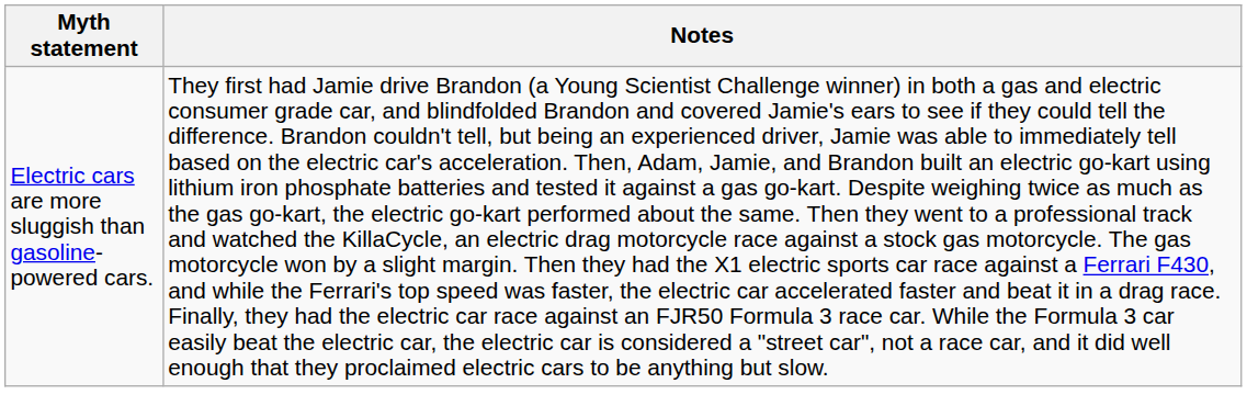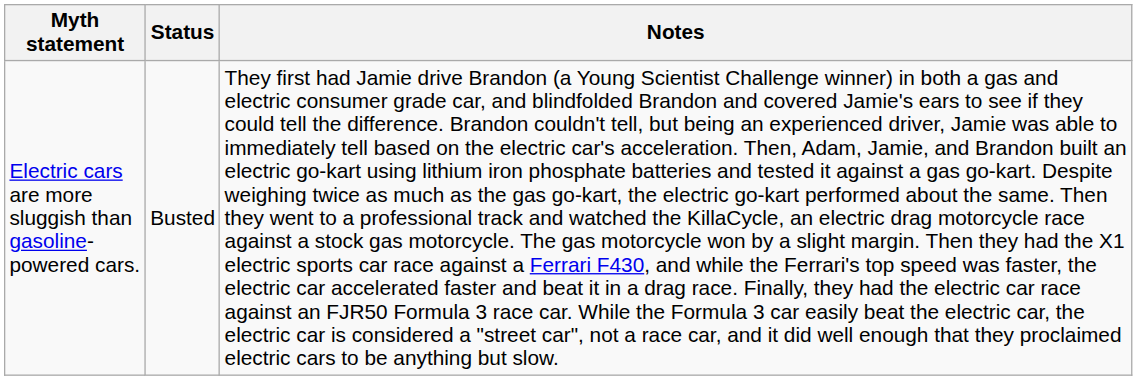+ column: Status | Busted
